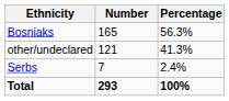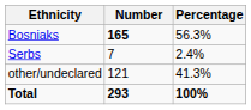Bosniaks | Number: normal -> bold
rows swapped: Serbs <-> other/undeclared
